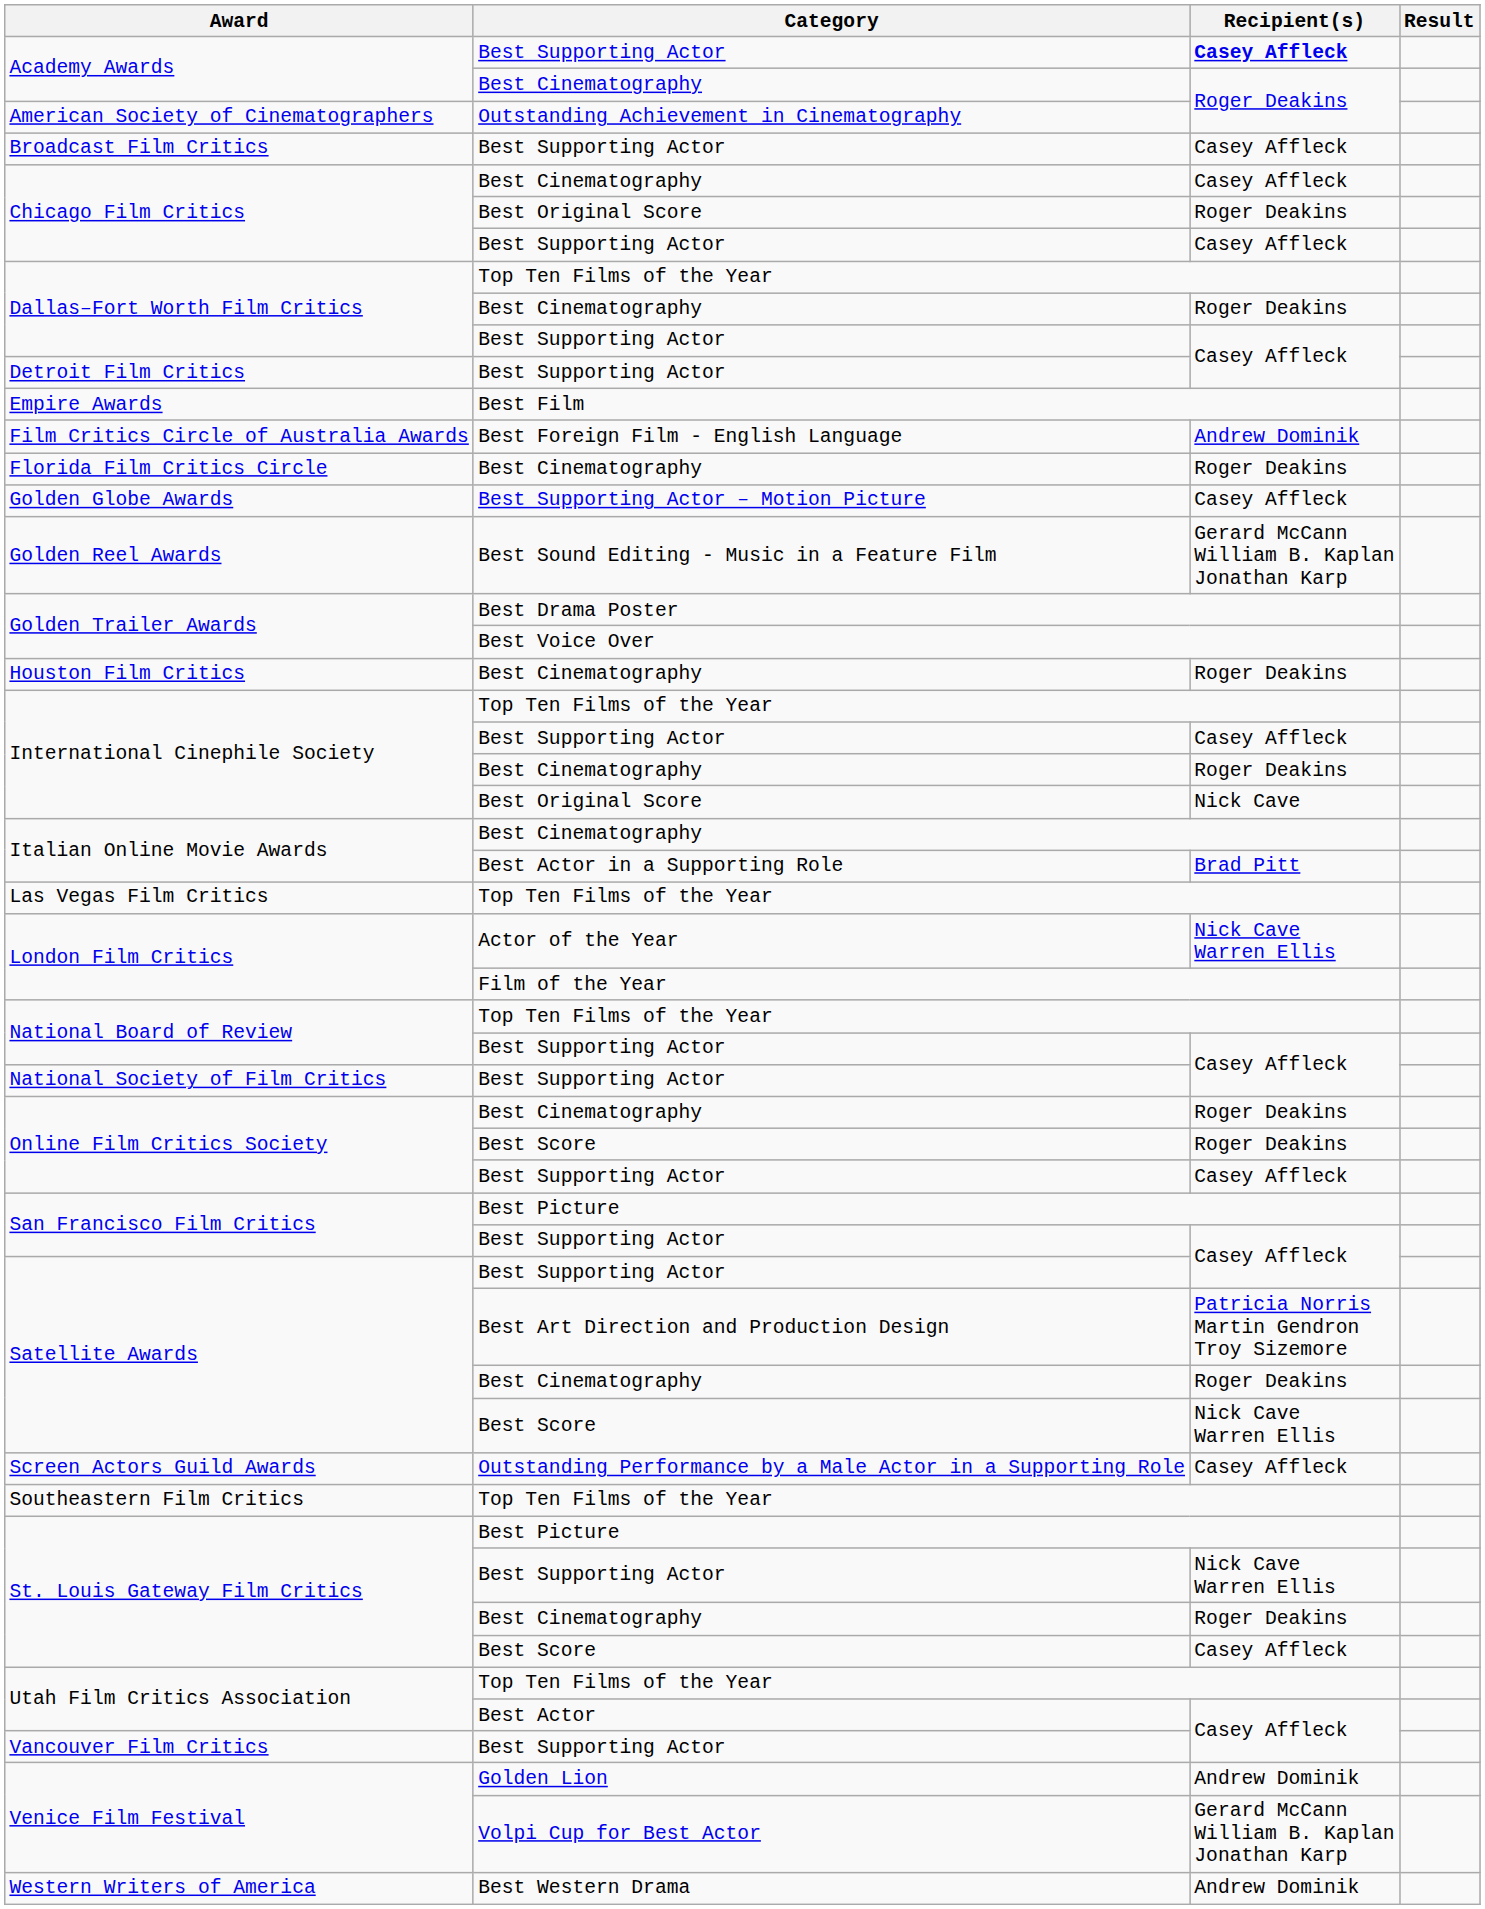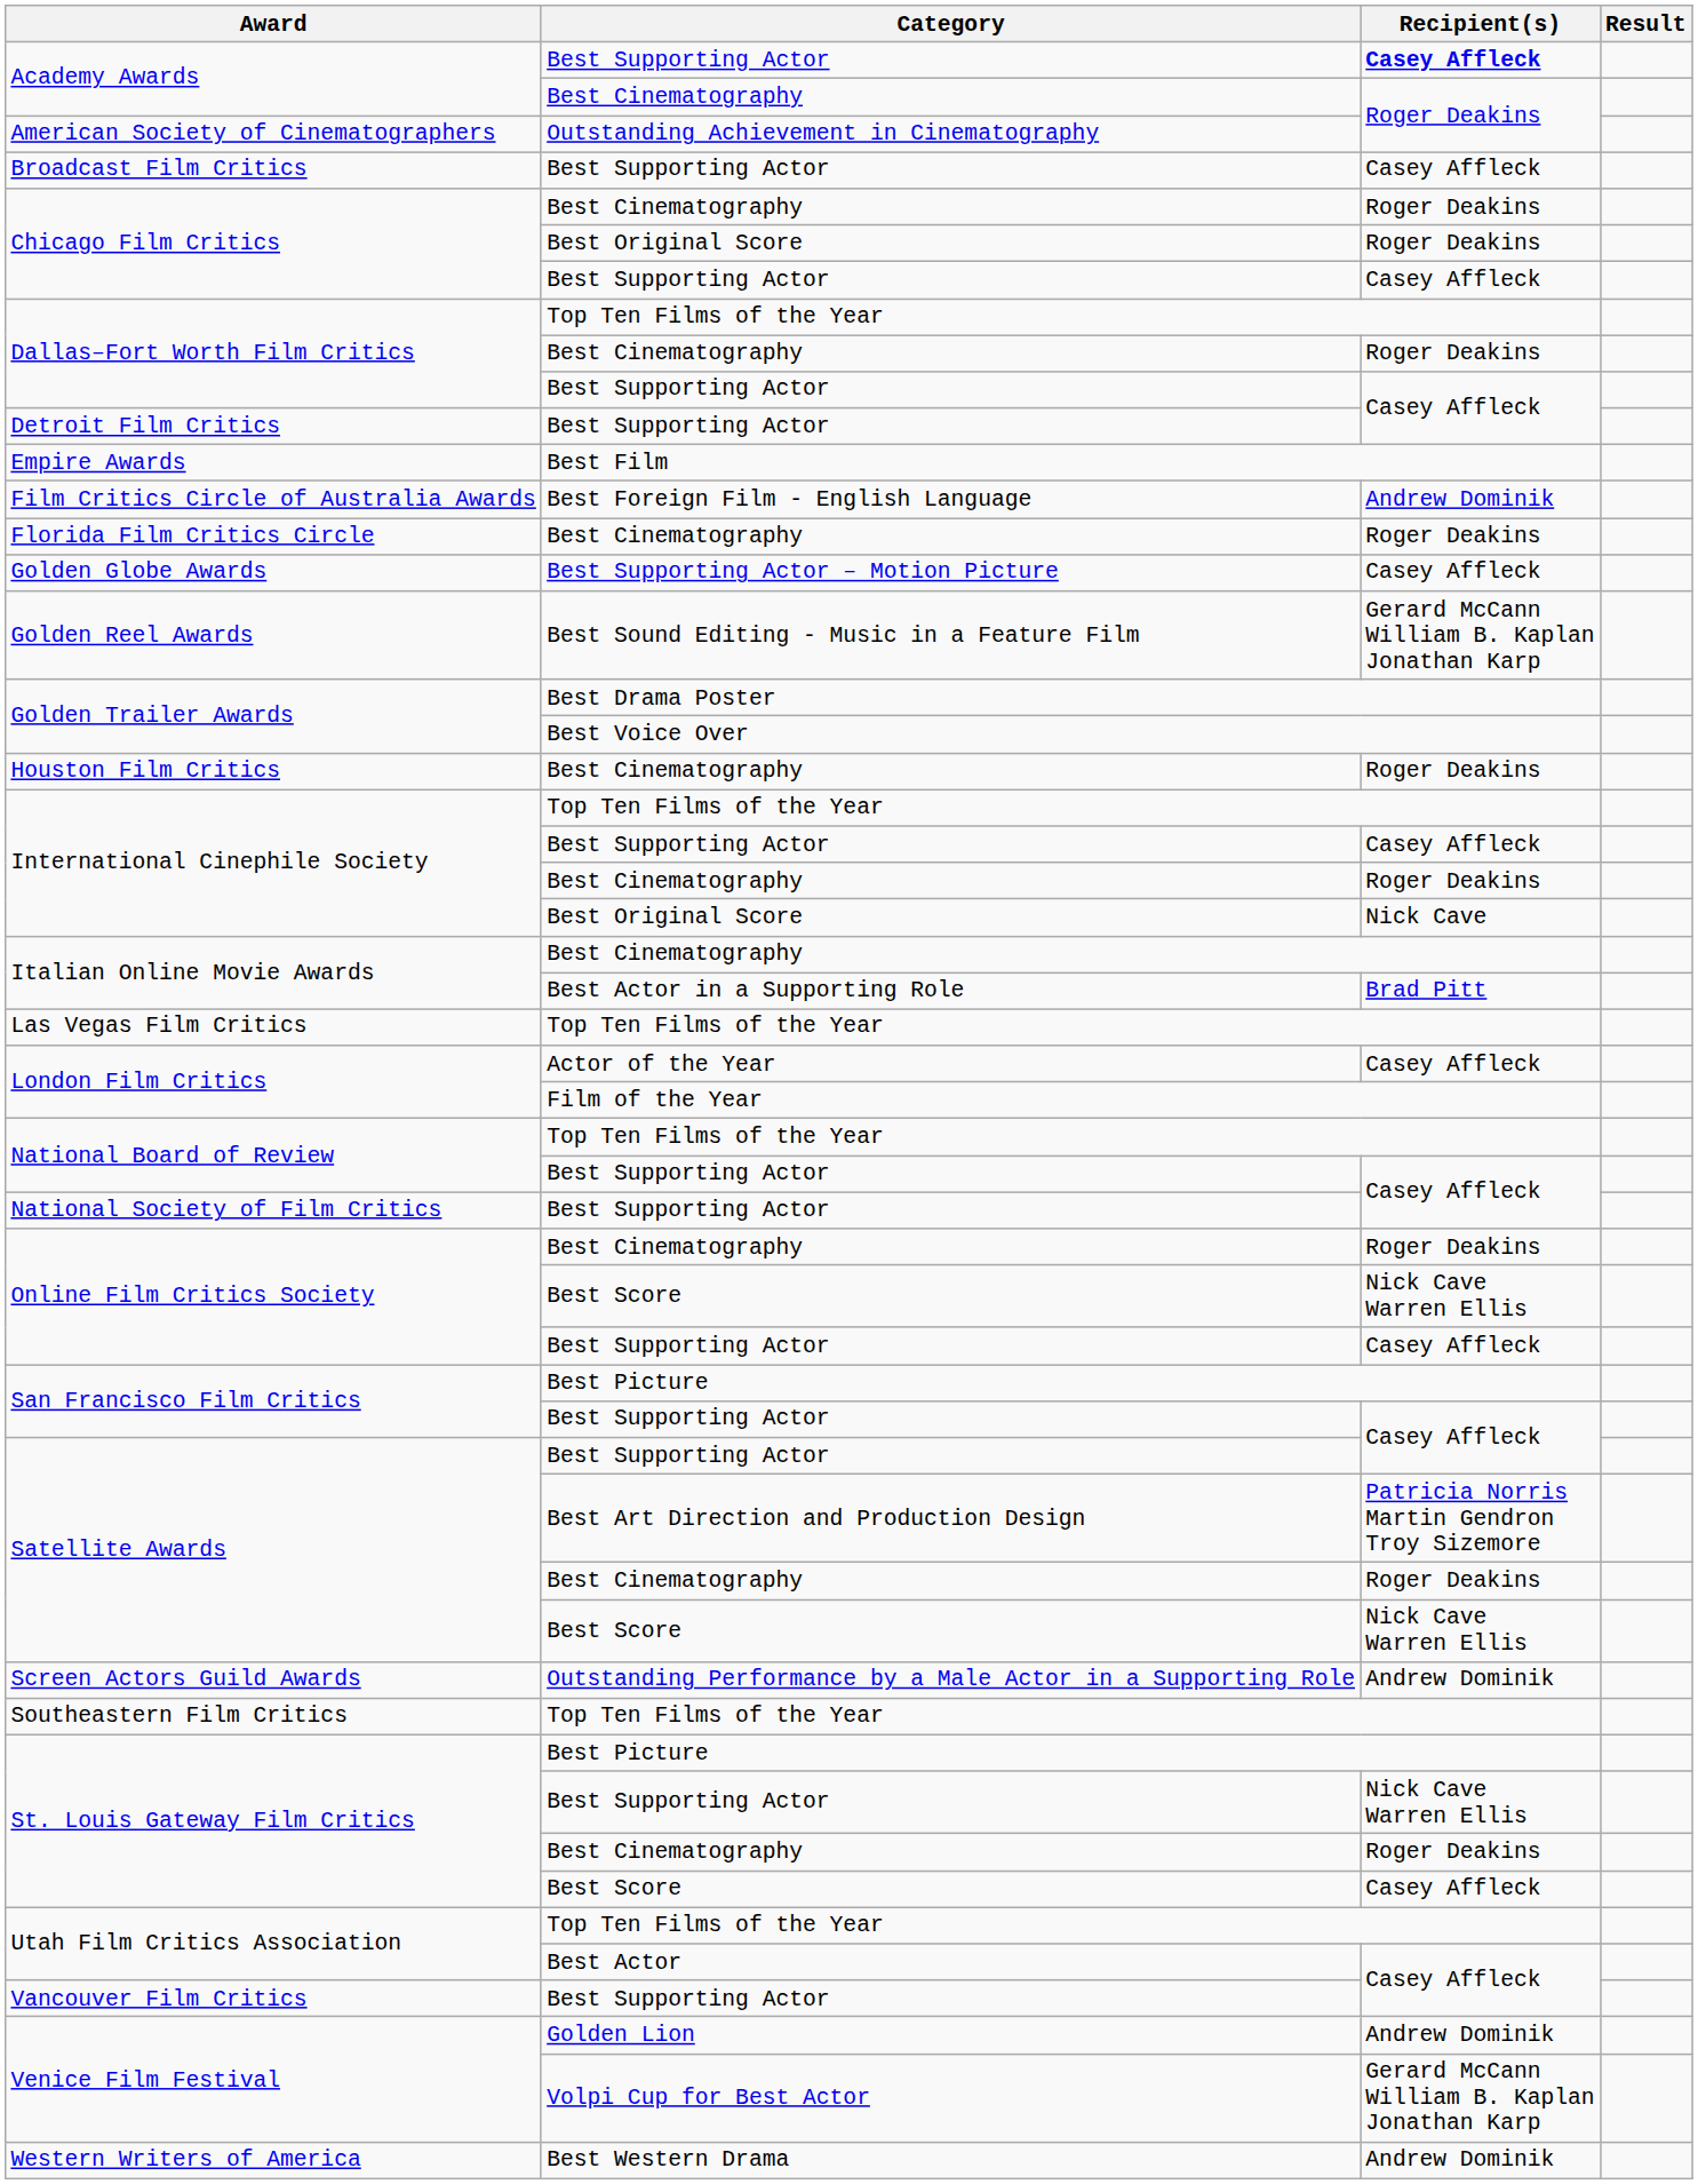Chicago Film Critics / Best Cinematography | Recipient(s): Casey Affleck -> Roger Deakins
London Film Critics / Actor of the Year | Recipient(s): Nick Cave Warren Ellis -> Casey Affleck
Online Film Critics Society / Best Score | Recipient(s): Roger Deakins -> Nick Cave Warren Ellis
Screen Actors Guild Awards | Recipient(s): Casey Affleck -> Andrew Dominik
